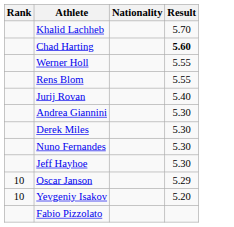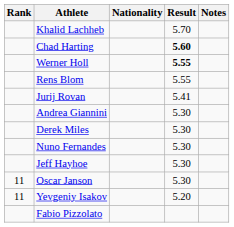+ column: Notes
Werner Holl | Result: normal -> bold
Jurij Rovan | Result: 5.40 -> 5.41
Oscar Janson | Rank: 10 -> 11
Oscar Janson | Result: 5.29 -> 5.30
Yevgeniy Isakov | Rank: 10 -> 11
